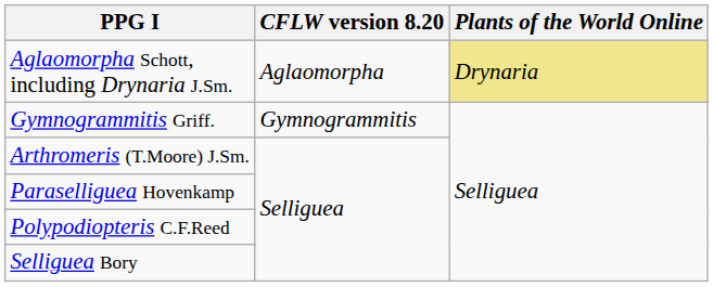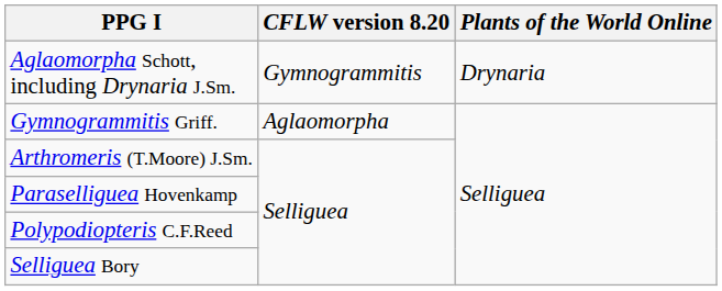Aglaomorpha Schott, including Drynaria J.Sm. | CFLW version 8.20: Aglaomorpha -> Gymnogrammitis
Aglaomorpha Schott, including Drynaria J.Sm. | Plants of the World Online: khaki background -> no background
Gymnogrammitis Griff. | CFLW version 8.20: Gymnogrammitis -> Aglaomorpha
